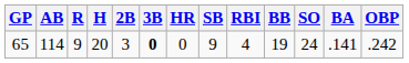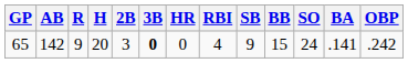columns swapped: RBI <-> SB
65 | AB: 114 -> 142
65 | BB: 19 -> 15
